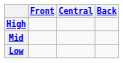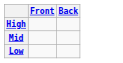- column: Central
